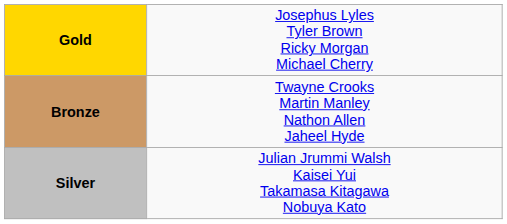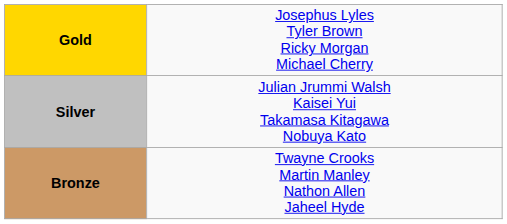rows swapped: Silver <-> Bronze
